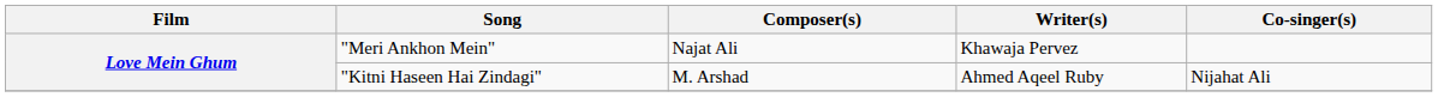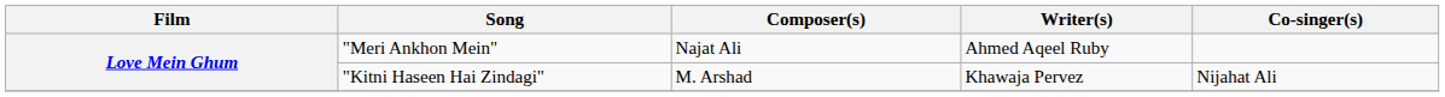"Meri Ankhon Mein" | Writer(s): Khawaja Pervez -> Ahmed Aqeel Ruby
"Kitni Haseen Hai Zindagi" | Writer(s): Ahmed Aqeel Ruby -> Khawaja Pervez
